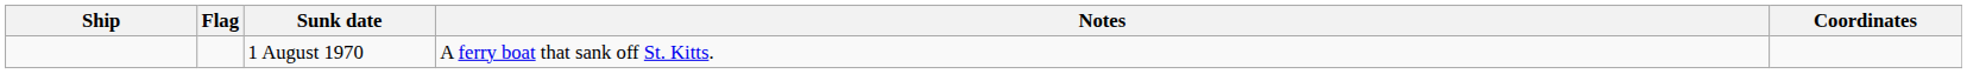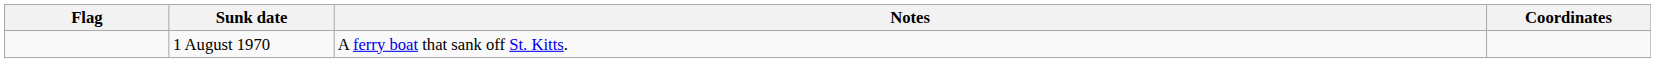- column: Ship
